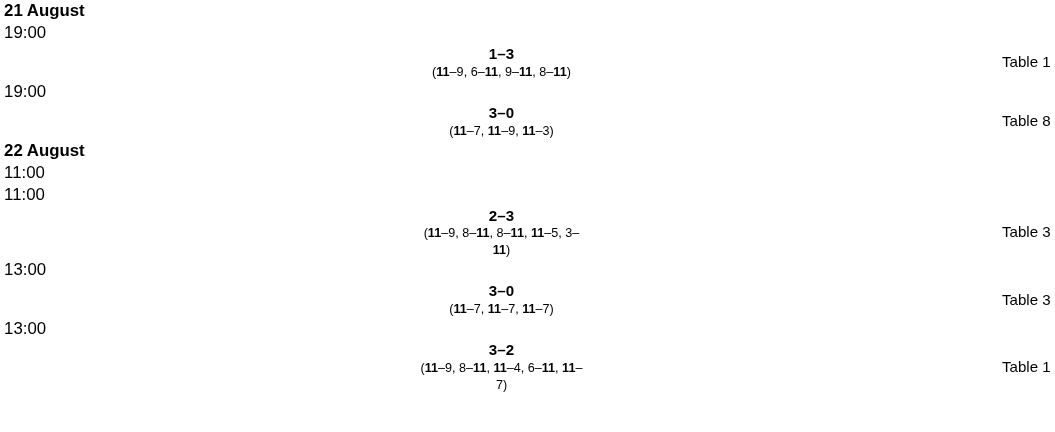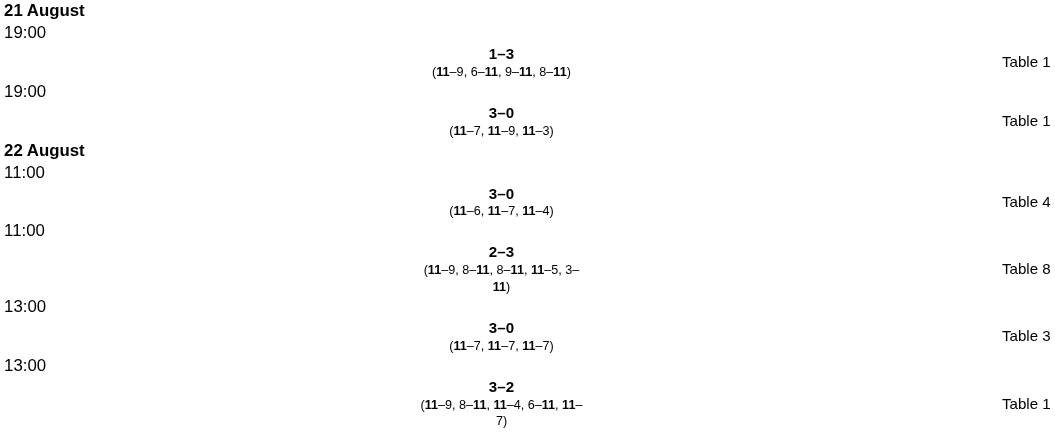3–0 (11–7, 11–9, 11–3) | column 4: Table 8 -> Table 1
+ row: 3–0 (11–6, 11–7, 11–4) | Table 4
2–3 (11–9, 8–11, 8–11, 11–5, 3–11) | column 4: Table 3 -> Table 8
